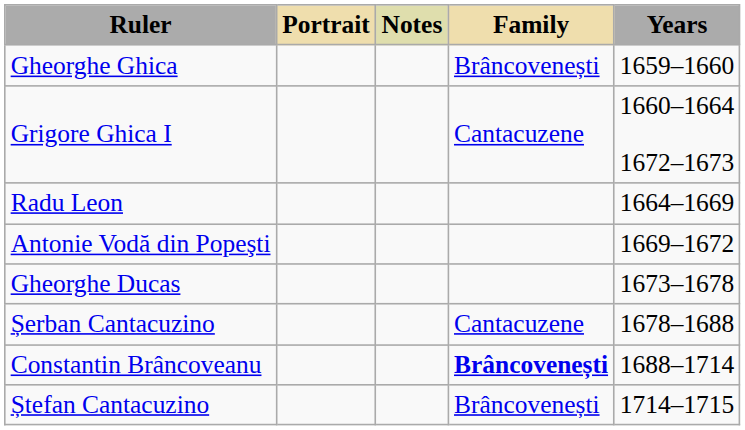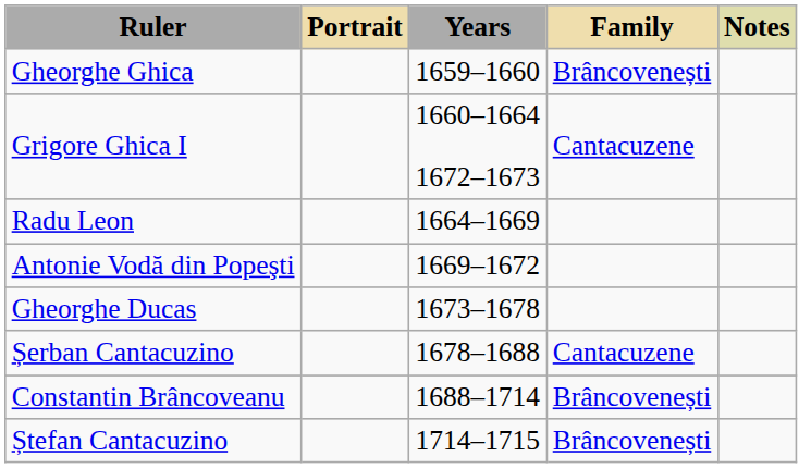columns swapped: Years <-> Notes
Constantin Brâncoveanu | Family: bold -> normal
